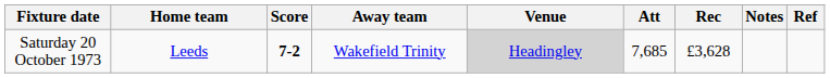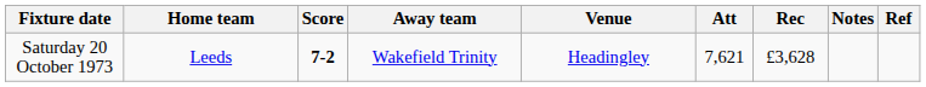Saturday 20 October 1973 | Venue: lightgrey background -> no background
Saturday 20 October 1973 | Att: 7,685 -> 7,621
